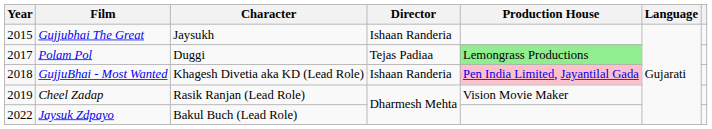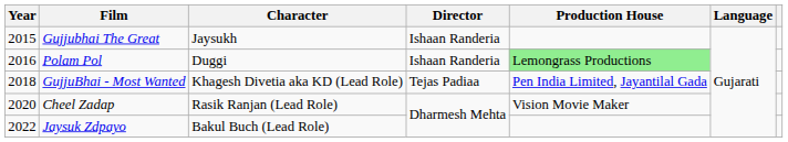Polam Pol | Year: 2017 -> 2016
Polam Pol | Director: Tejas Padiaa -> Ishaan Randeria
GujjuBhai - Most Wanted | Director: Ishaan Randeria -> Tejas Padiaa
GujjuBhai - Most Wanted | Production House: pink background -> no background
Cheel Zadap | Year: 2019 -> 2020
